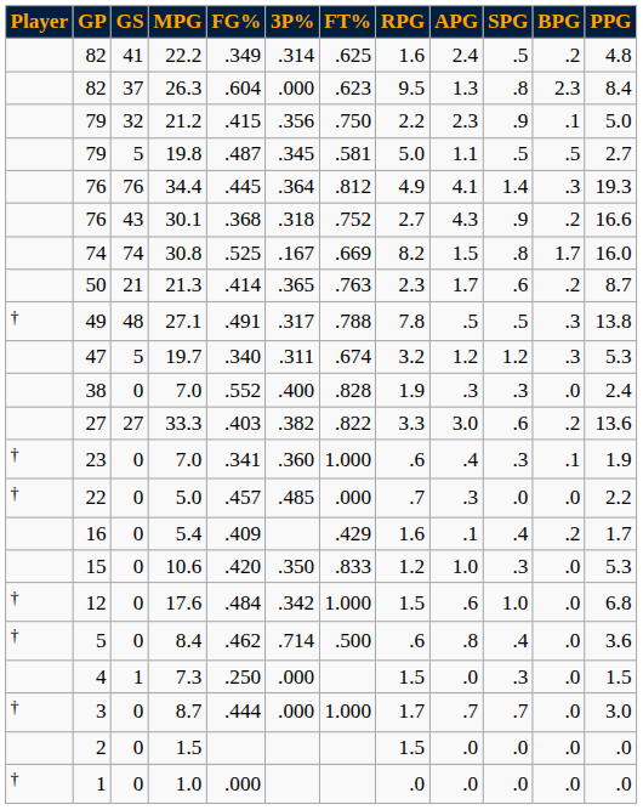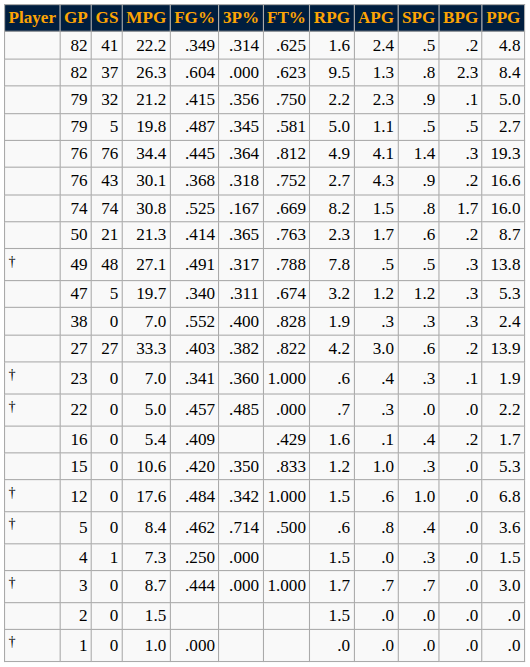38 / 7.0 | BPG: .0 -> .3
33.3 | RPG: 3.3 -> 4.2
33.3 | PPG: 13.6 -> 13.9
